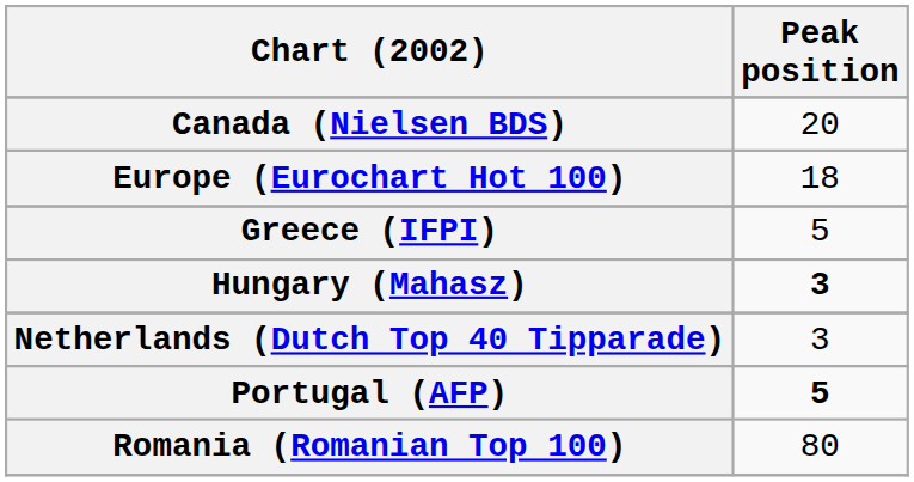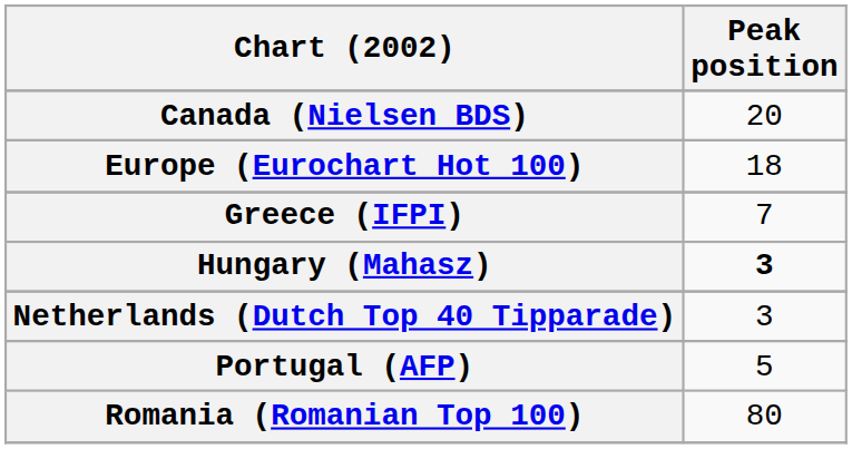Greece (IFPI) | Peak position: 5 -> 7
Portugal (AFP) | Peak position: bold -> normal
